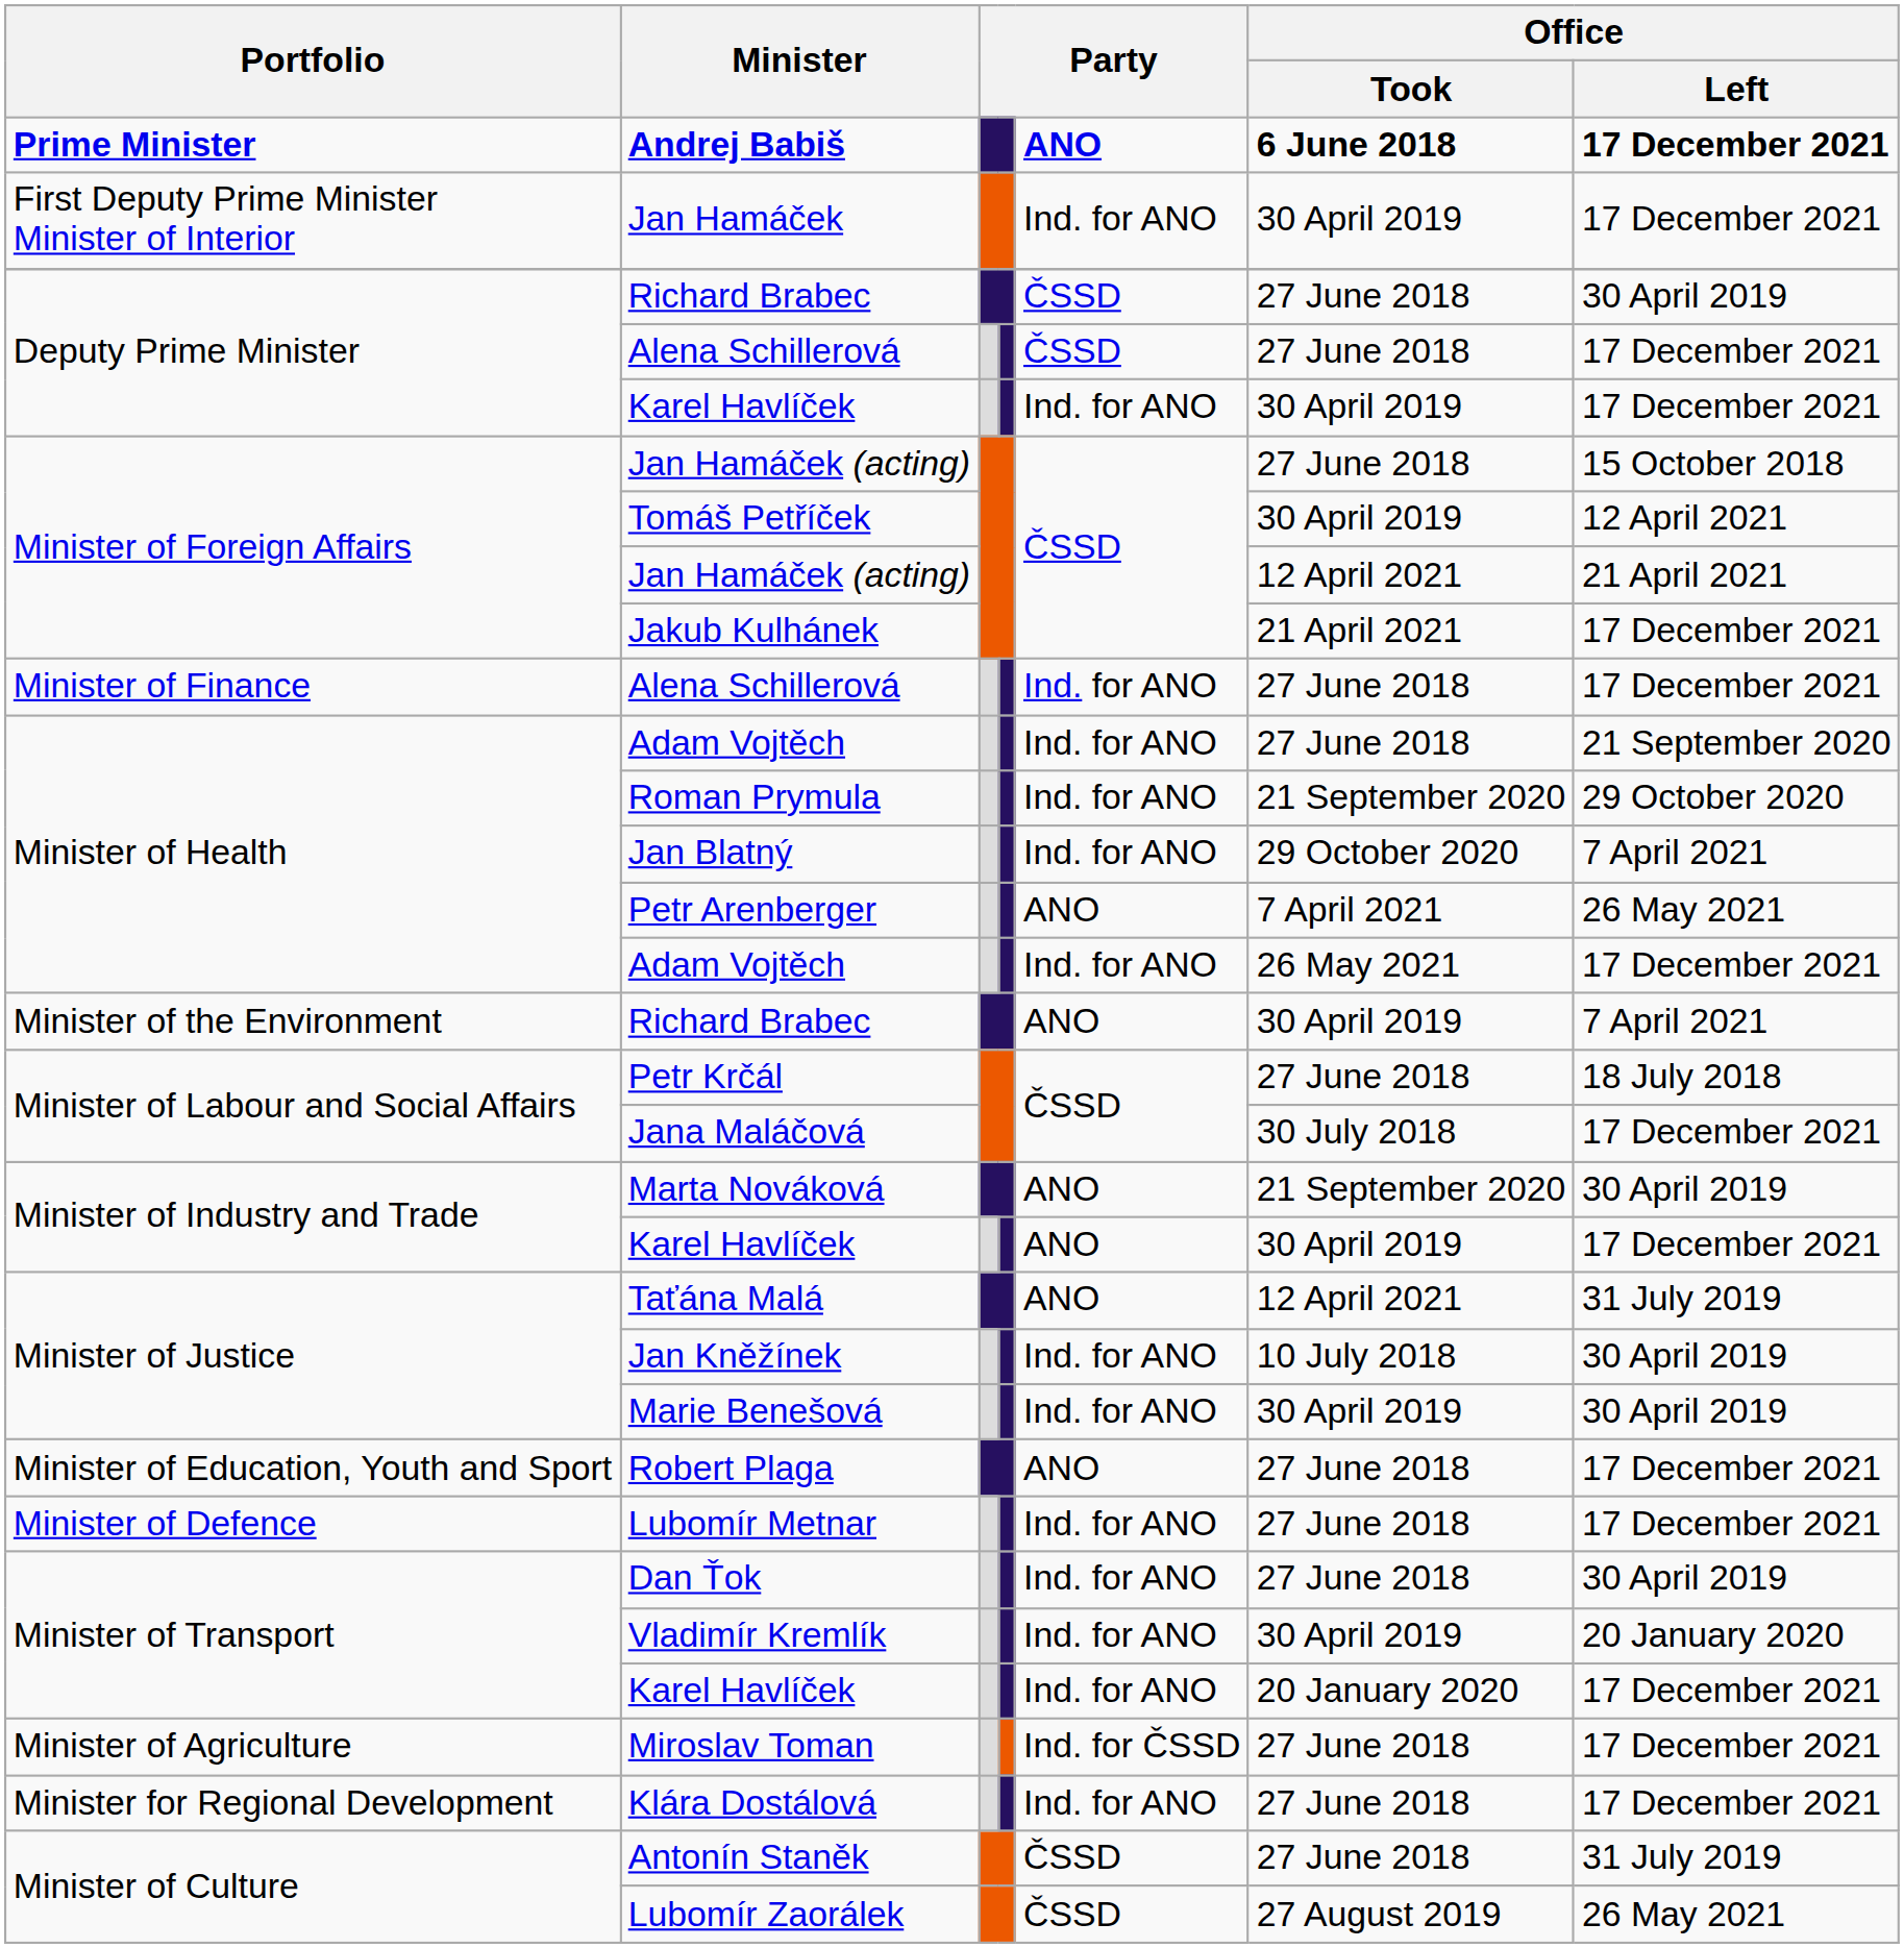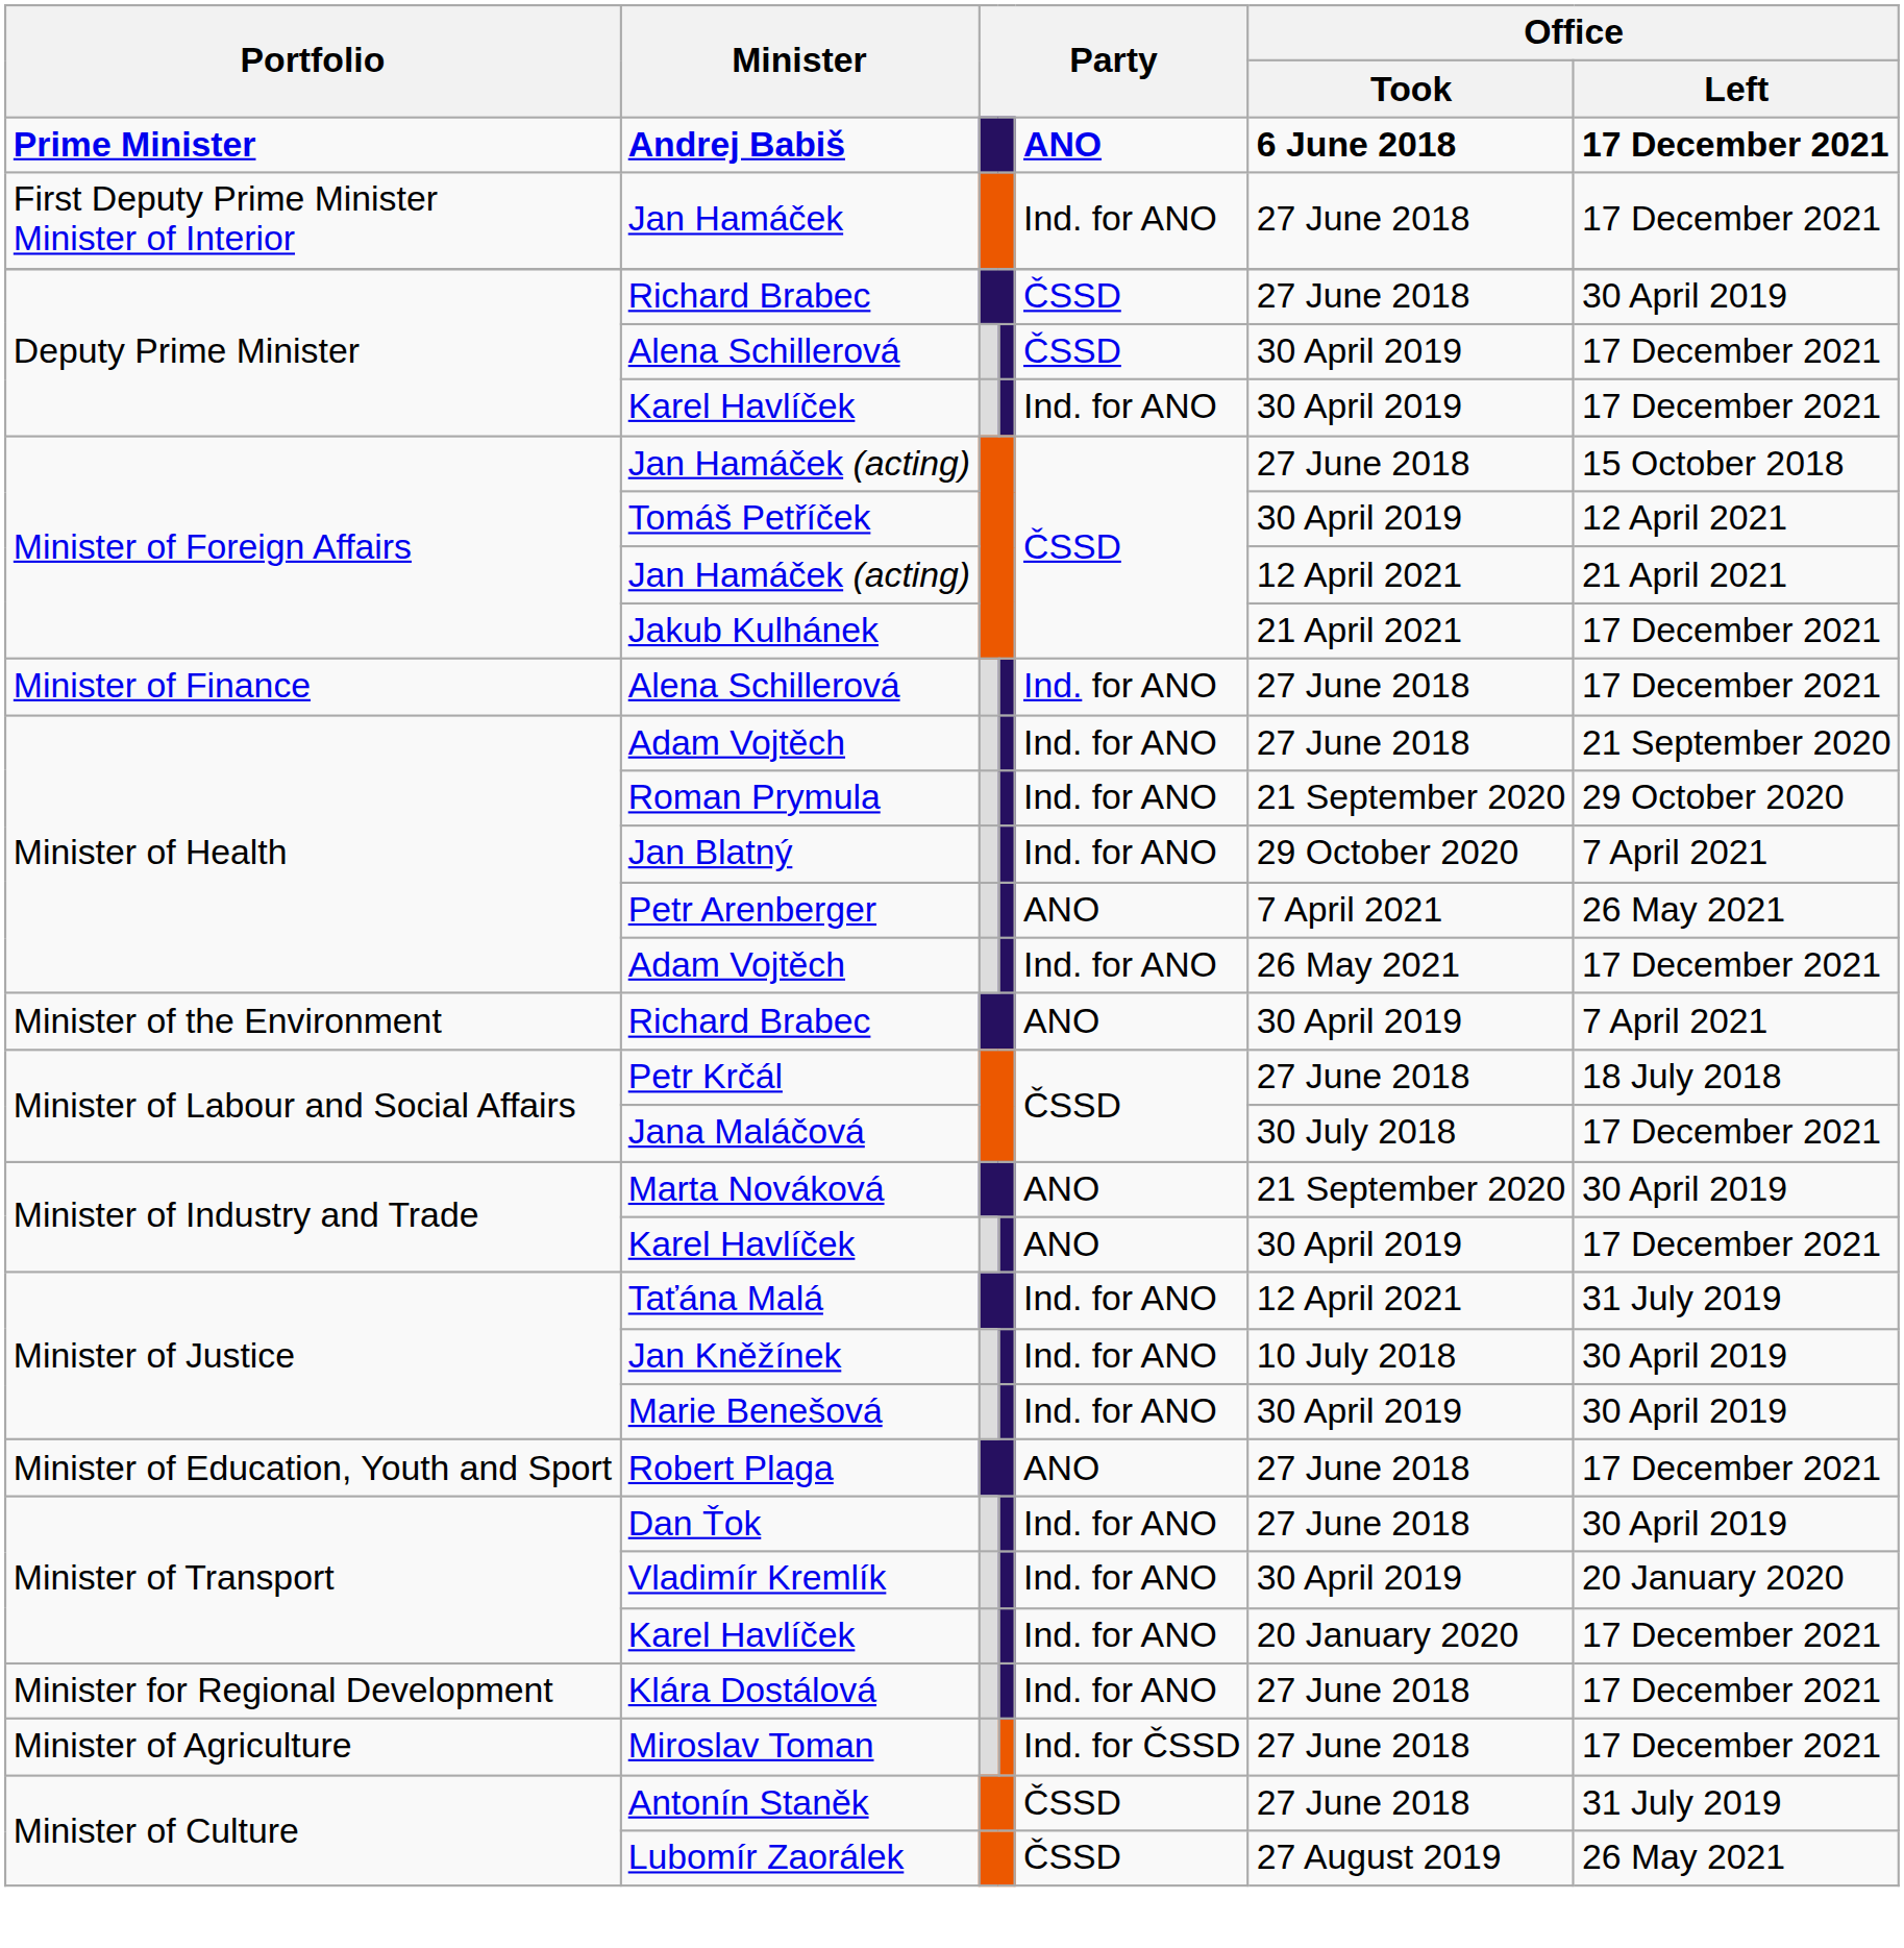Jan Hamáček | Office / Took: 30 April 2019 -> 27 June 2018
Deputy Prime Minister / Alena Schillerová | Office / Took: 27 June 2018 -> 30 April 2019
Taťána Malá | column 5: ANO -> Ind. for ANO
- row: Minister of Defence | Lubomír Metnar | Ind. for ANO | 27 June 2018 | 17 December 2021
rows swapped: Klára Dostálová <-> Miroslav Toman
